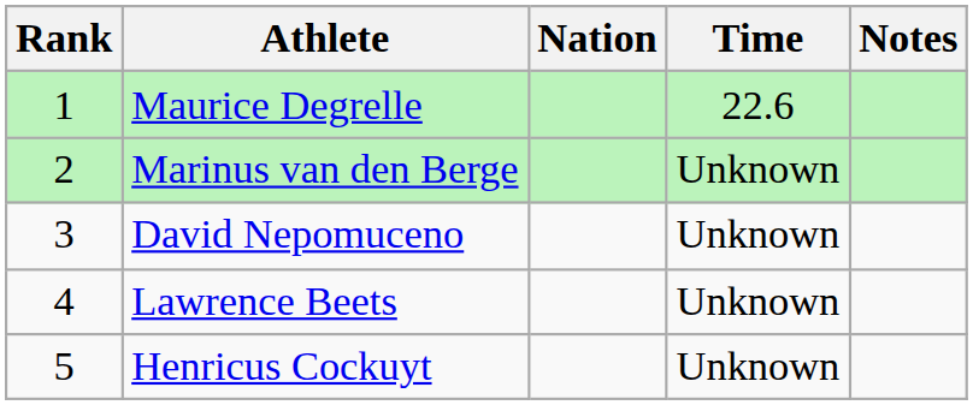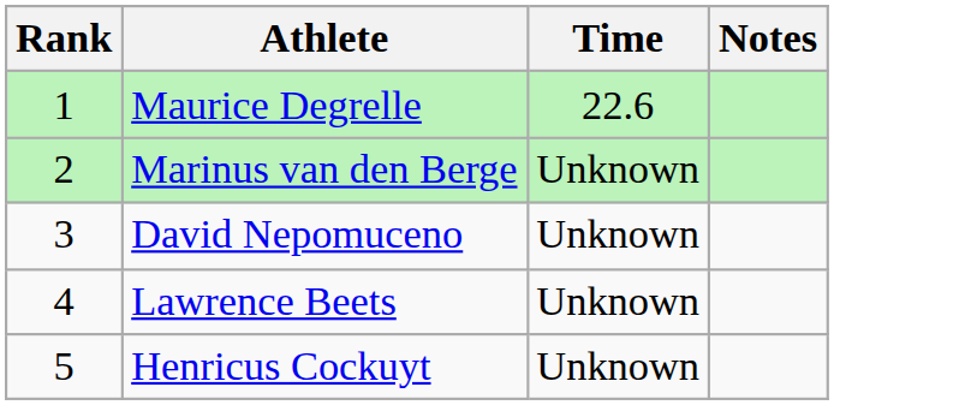- column: Nation
